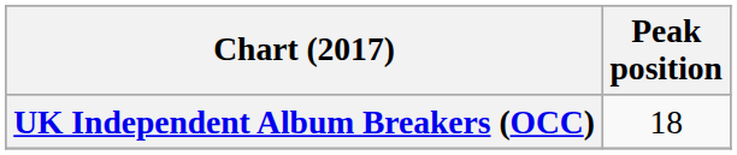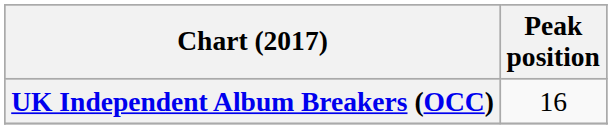UK Independent Album Breakers (OCC) | Peak position: 18 -> 16
